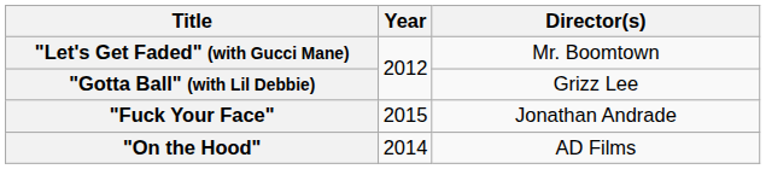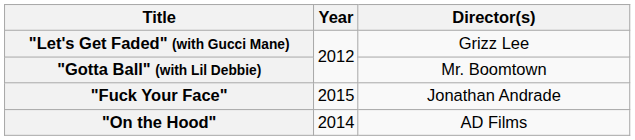"Let's Get Faded" (with Gucci Mane) | Director(s): Mr. Boomtown -> Grizz Lee
"Gotta Ball" (with Lil Debbie) | Director(s): Grizz Lee -> Mr. Boomtown
